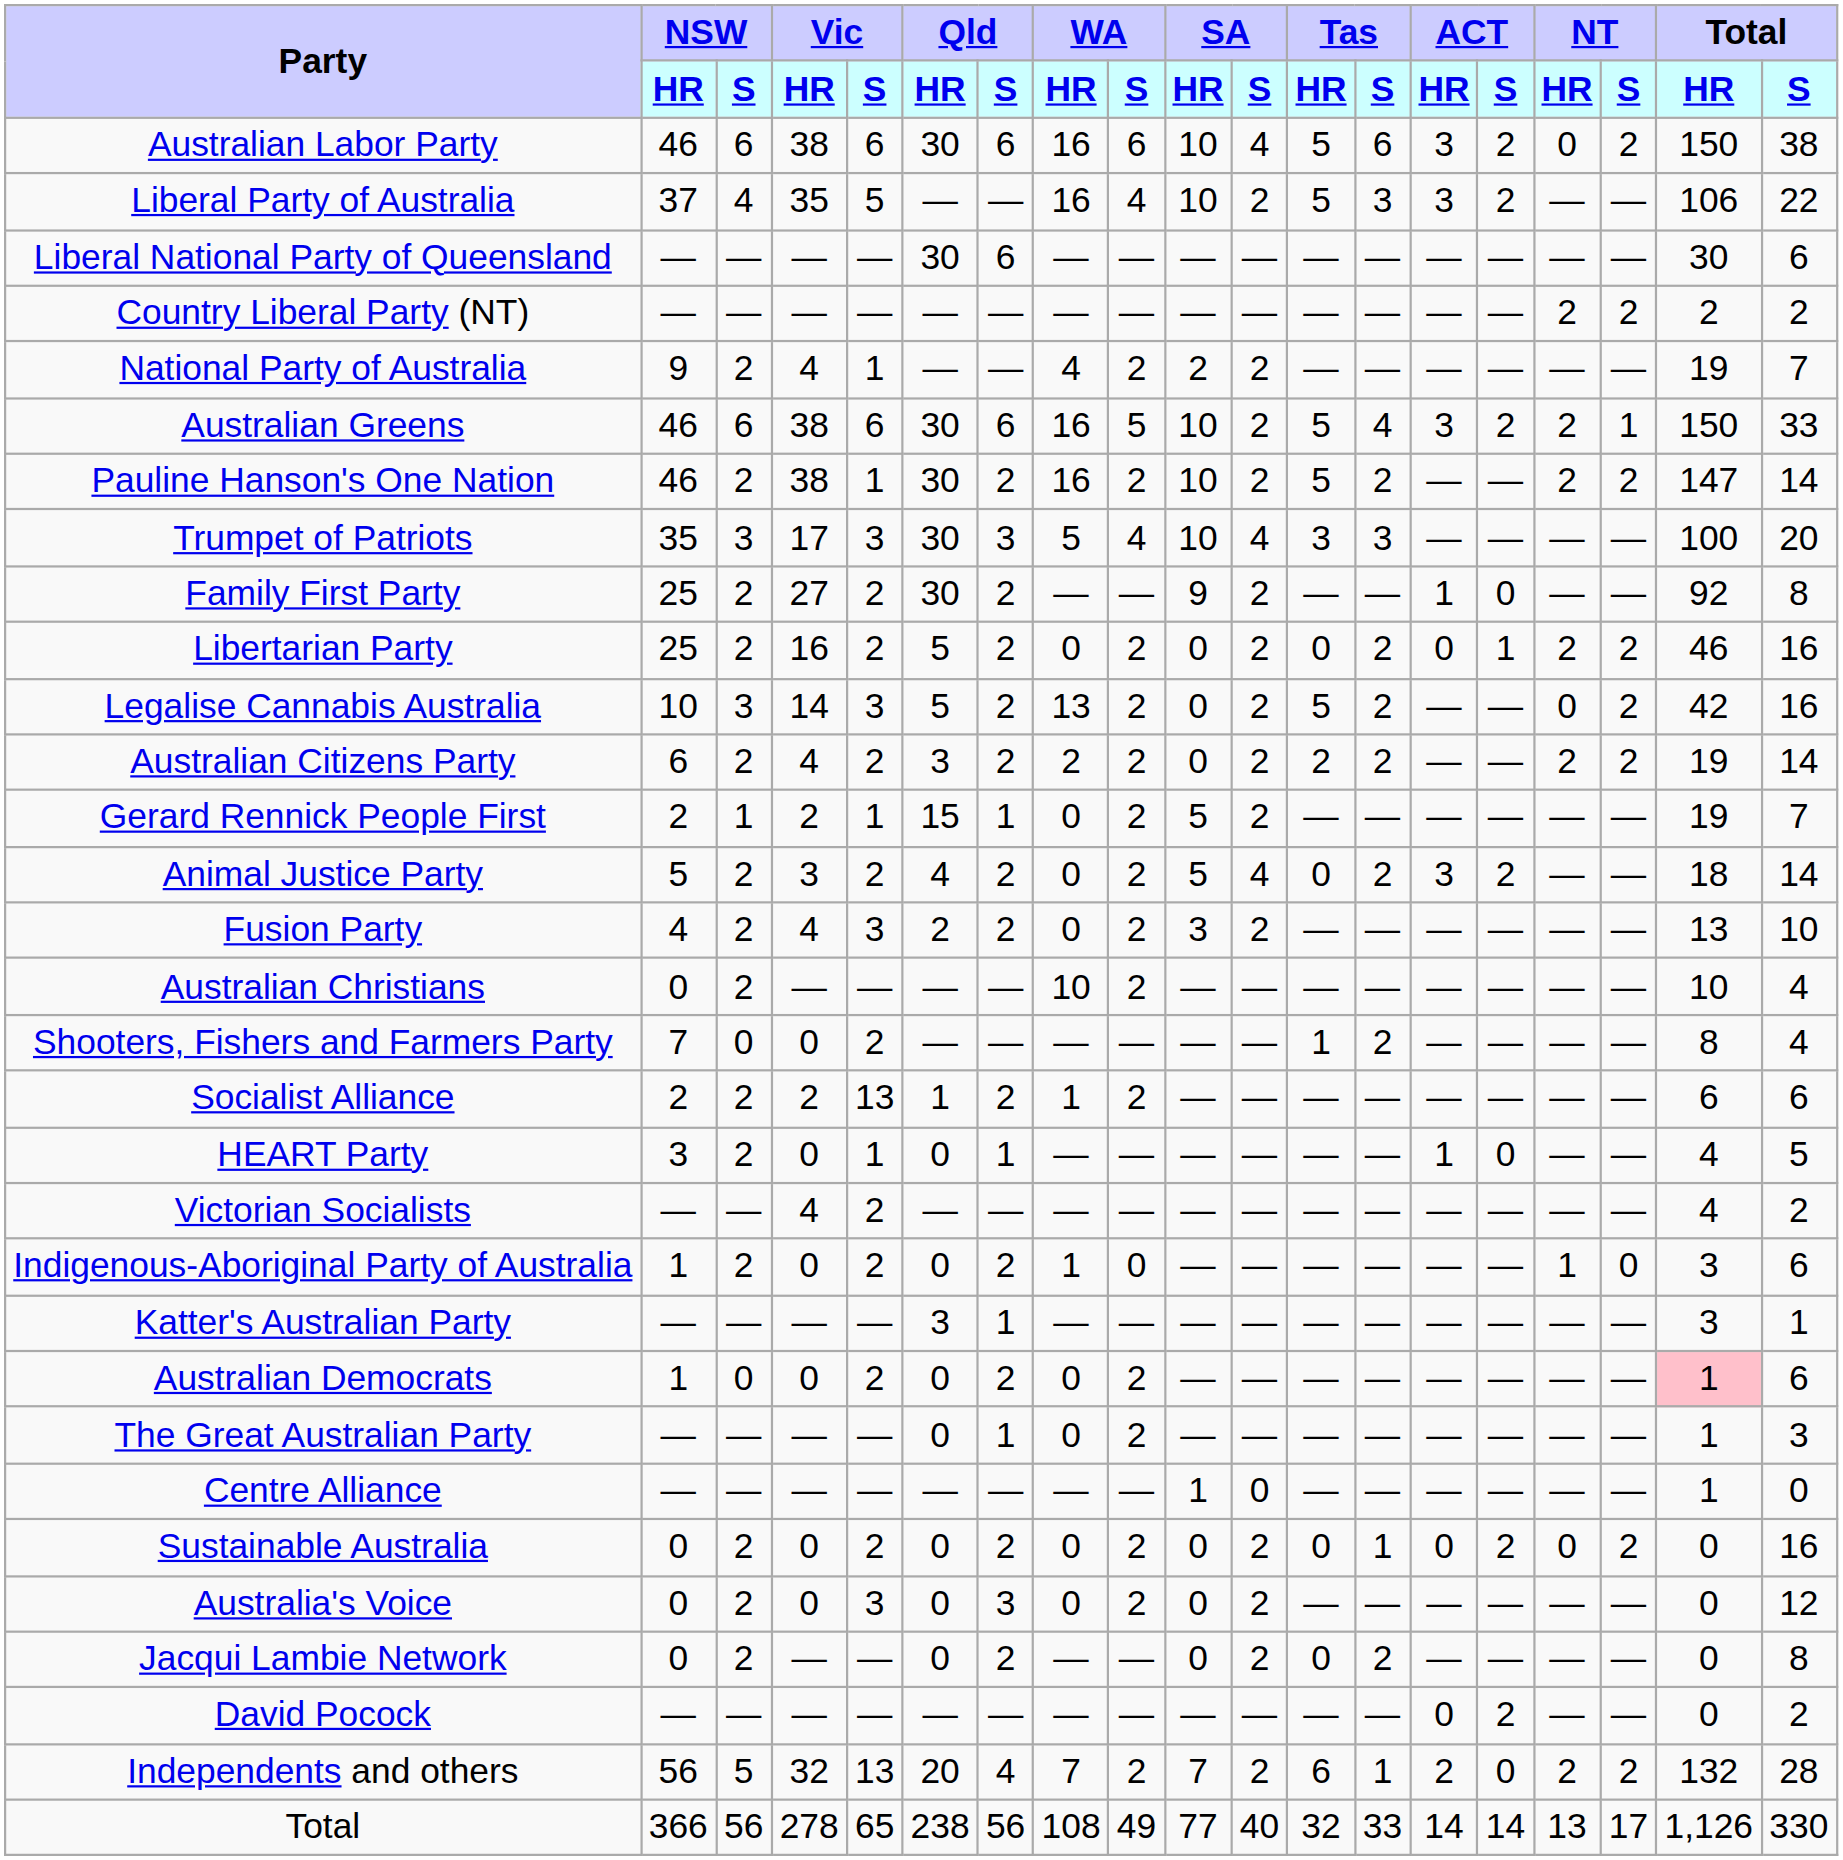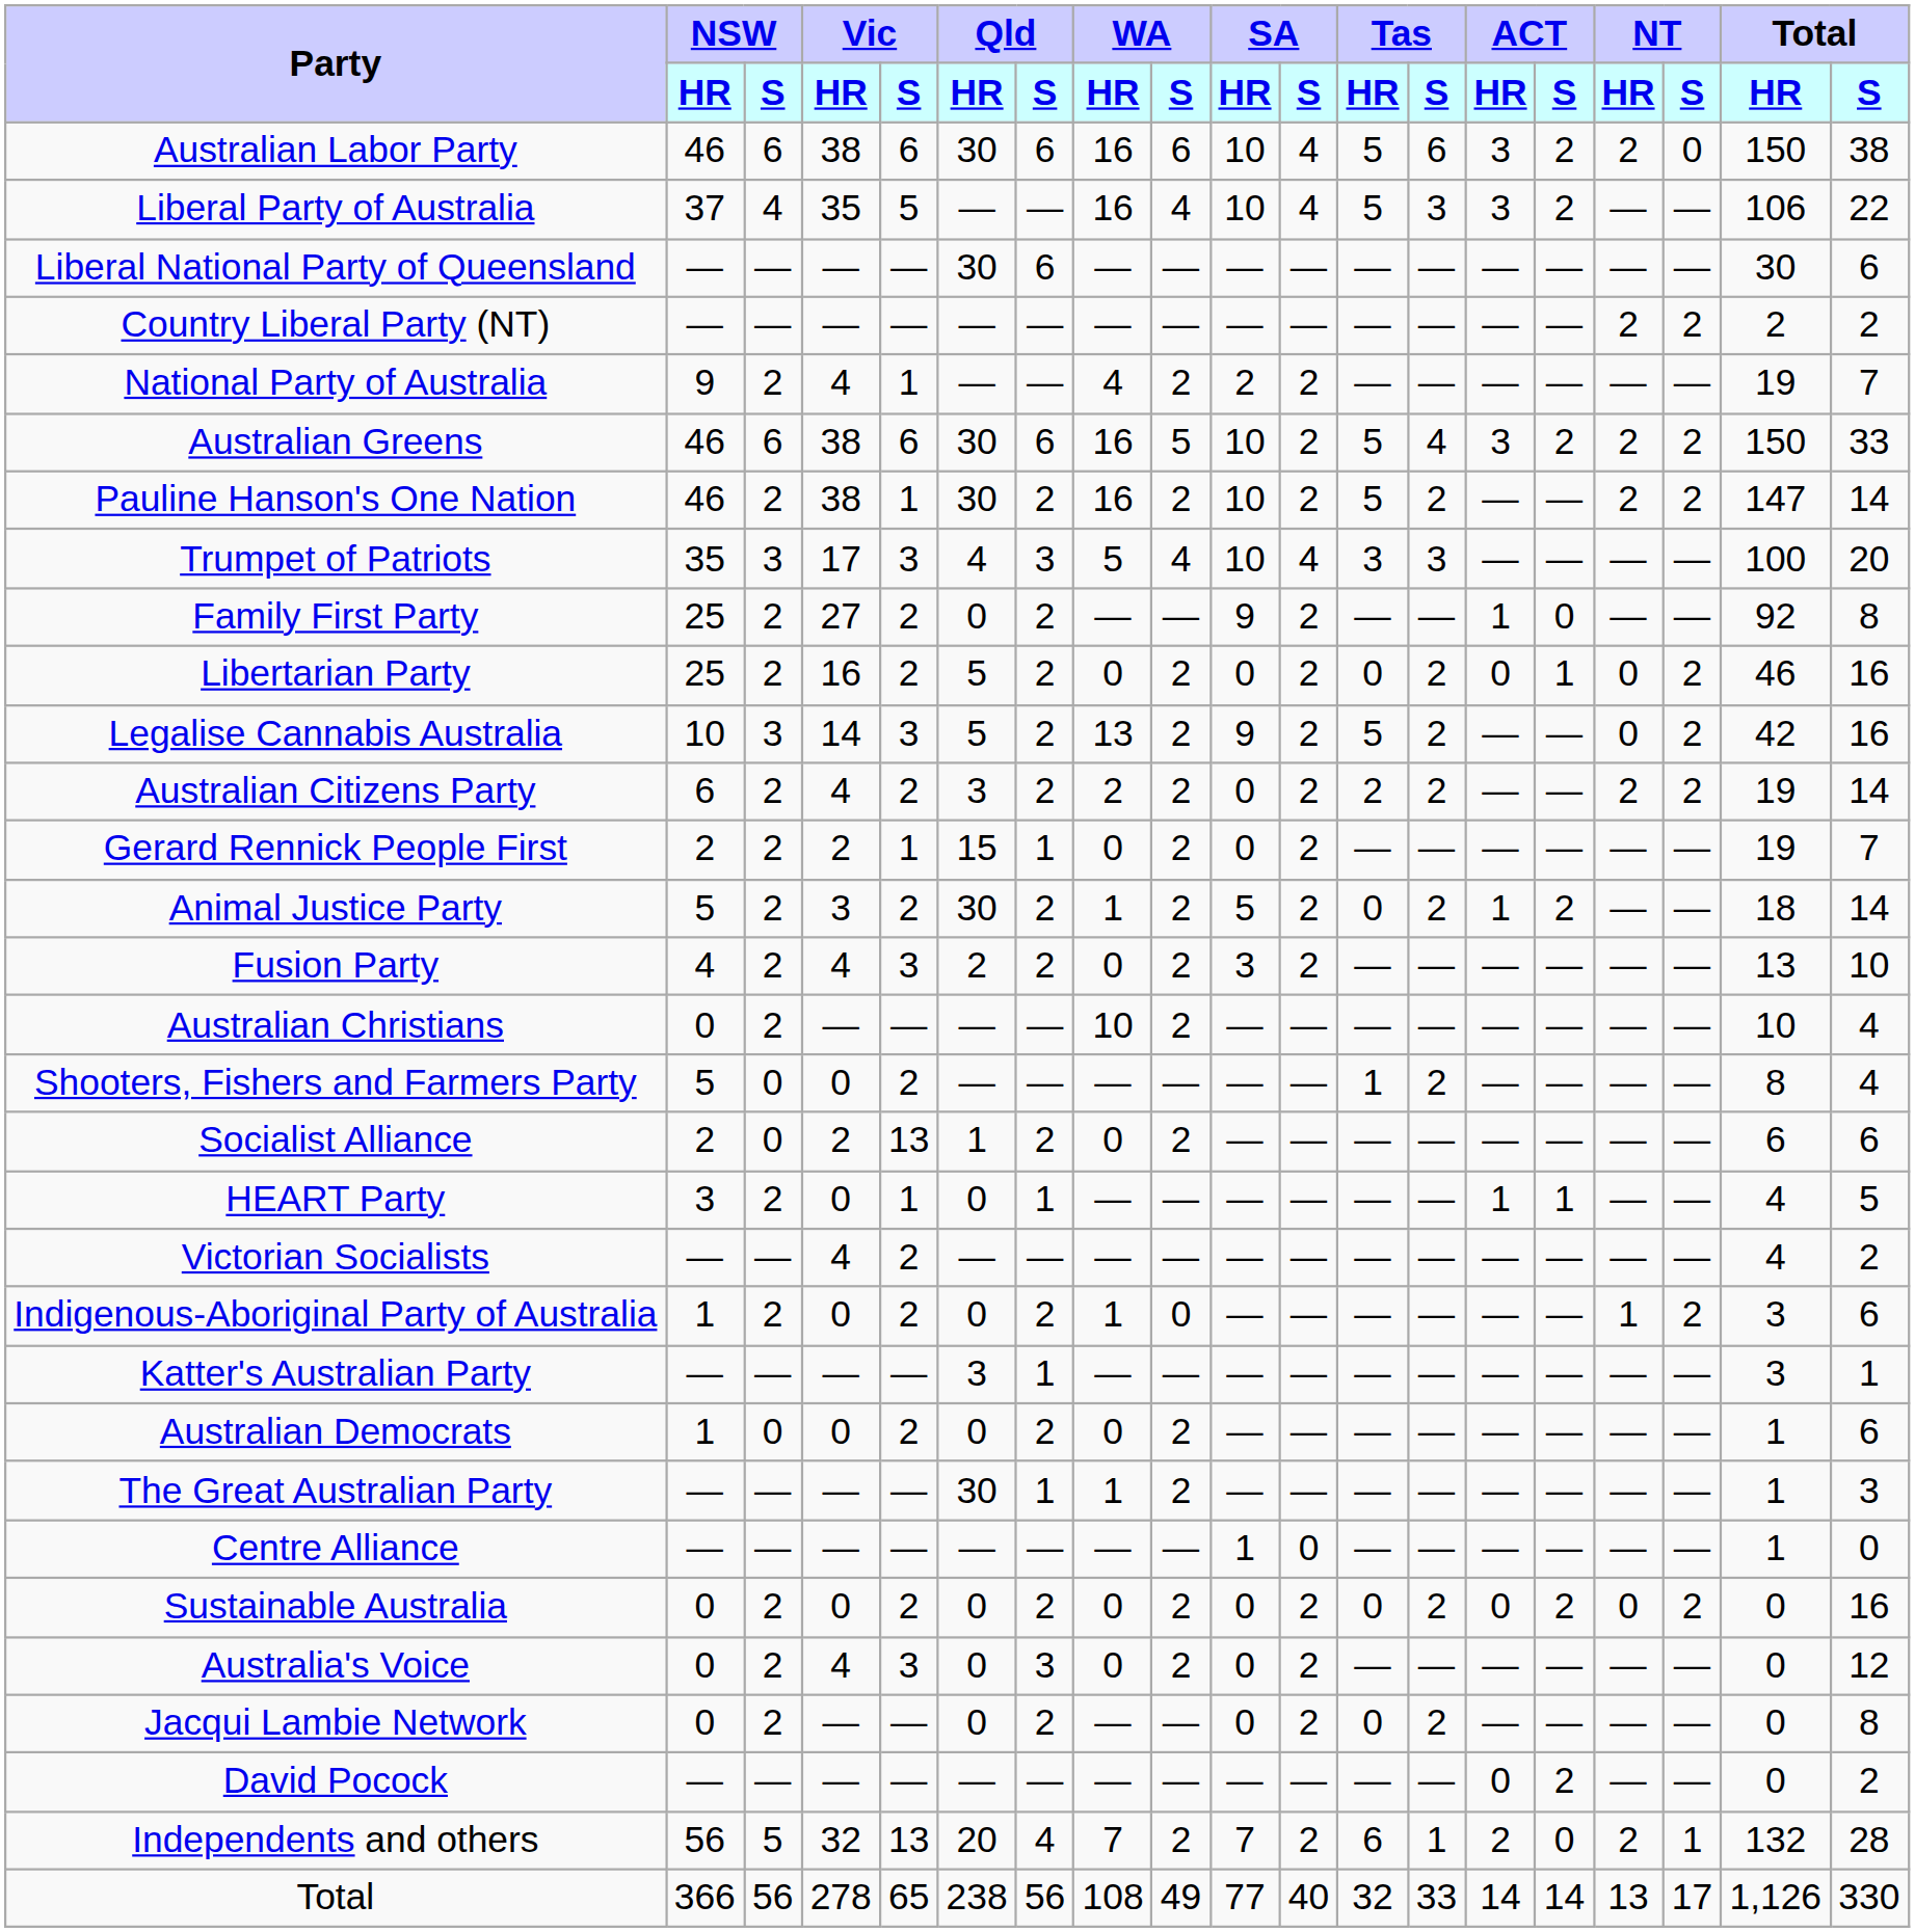Australian Labor Party | NT / HR: 0 -> 2
Australian Labor Party | NT / S: 2 -> 0
Liberal Party of Australia | SA / S: 2 -> 4
Australian Greens | NT / S: 1 -> 2
Trumpet of Patriots | Qld / HR: 30 -> 4
Family First Party | Qld / HR: 30 -> 0
Libertarian Party | NT / HR: 2 -> 0
Legalise Cannabis Australia | SA / HR: 0 -> 9
Gerard Rennick People First | NSW / S: 1 -> 2
Gerard Rennick People First | SA / HR: 5 -> 0
Animal Justice Party | Qld / HR: 4 -> 30
Animal Justice Party | WA / HR: 0 -> 1
Animal Justice Party | SA / S: 4 -> 2
Animal Justice Party | ACT / HR: 3 -> 1
Shooters, Fishers and Farmers Party | NSW / HR: 7 -> 5
Socialist Alliance | NSW / S: 2 -> 0
Socialist Alliance | WA / HR: 1 -> 0
HEART Party | ACT / S: 0 -> 1
Indigenous-Aboriginal Party of Australia | NT / S: 0 -> 2
Australian Democrats | Total / HR: pink background -> no background
The Great Australian Party | Qld / HR: 0 -> 30
The Great Australian Party | WA / HR: 0 -> 1
Sustainable Australia | Tas / S: 1 -> 2
Australia's Voice | Vic / HR: 0 -> 4
Independents and others | NT / S: 2 -> 1
